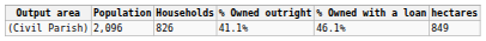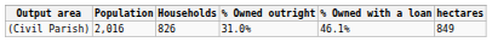(Civil Parish) | Population: 2,096 -> 2,016
(Civil Parish) | % Owned outright: 41.1% -> 31.0%
